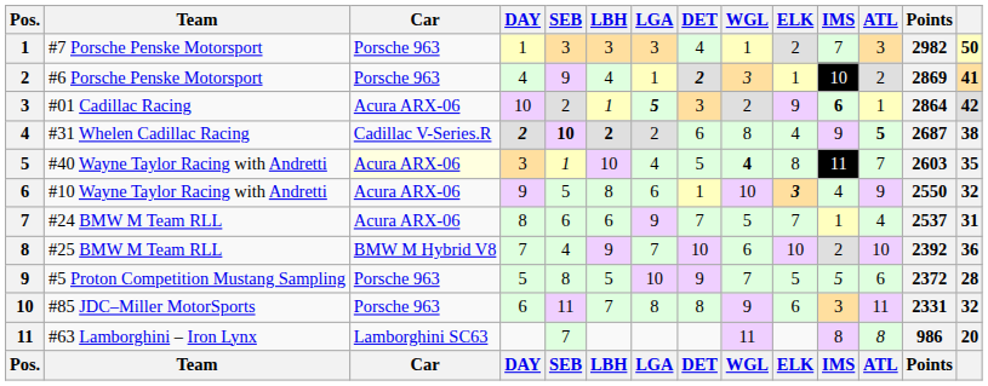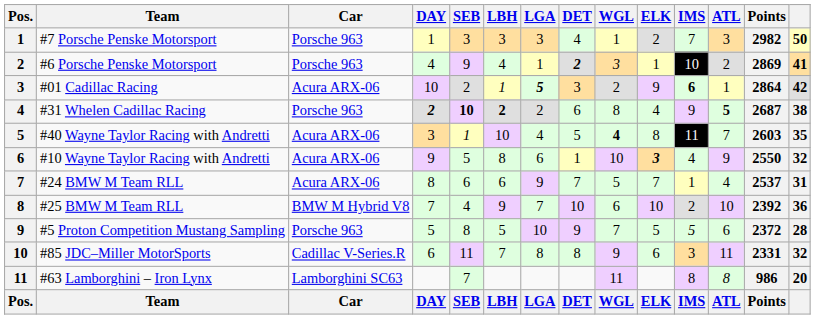#31 Whelen Cadillac Racing | Car: Cadillac V-Series.R -> Porsche 963
#40 Wayne Taylor Racing with Andretti | Car: lightyellow background -> no background
#85 JDC–Miller MotorSports | Car: Porsche 963 -> Cadillac V-Series.R
